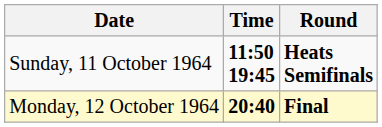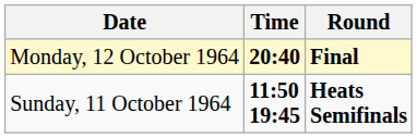rows swapped: Sunday, 11 October 1964 <-> Monday, 12 October 1964
